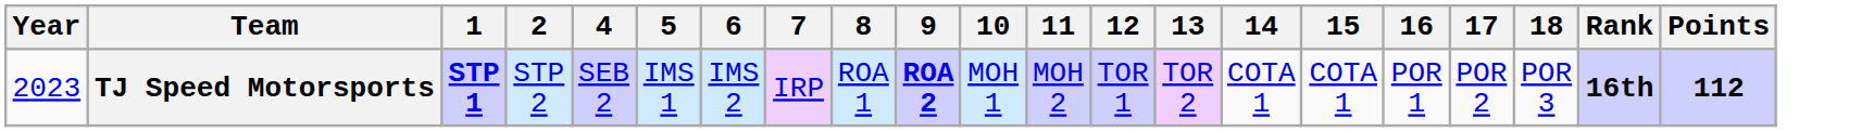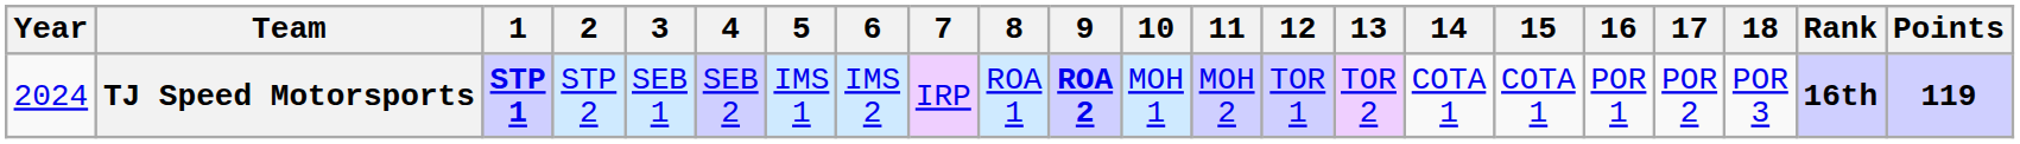+ column: 3 | SEB 1
TJ Speed Motorsports | Year: 2023 -> 2024
TJ Speed Motorsports | Points: 112 -> 119
